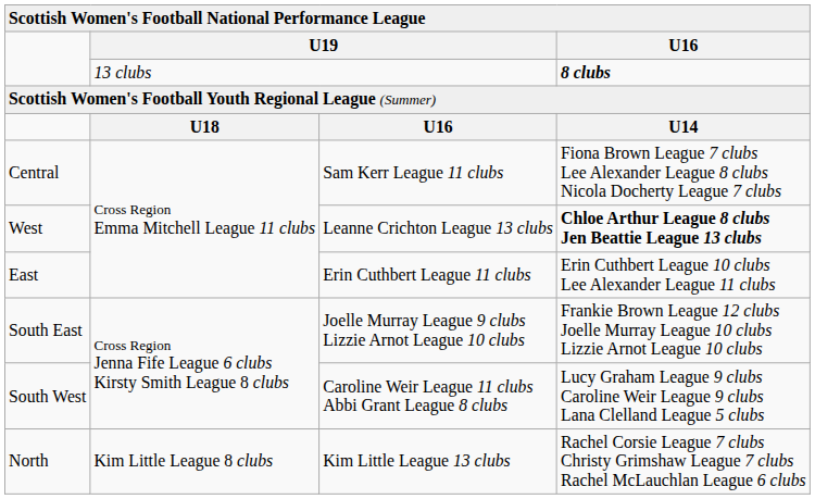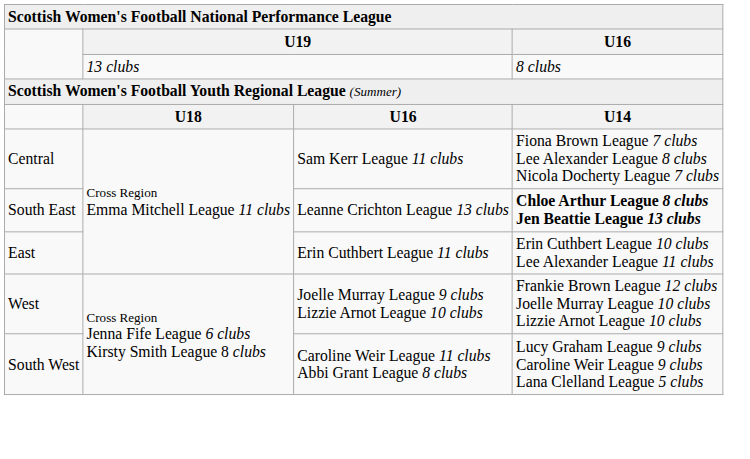13 clubs | column 4: bold -> normal
Leanne Crichton League 13 clubs | column 1: West -> South East
Joelle Murray League 9 clubs Lizzie Arnot League 10 clubs | column 1: South East -> West
- row: North | Kim Little League 8 clubs | Kim Little League 13 clubs | Rachel Corsie League 7 clubs Christy Grimshaw League 7 clubs Rachel McLauchlan League 6 clubs
